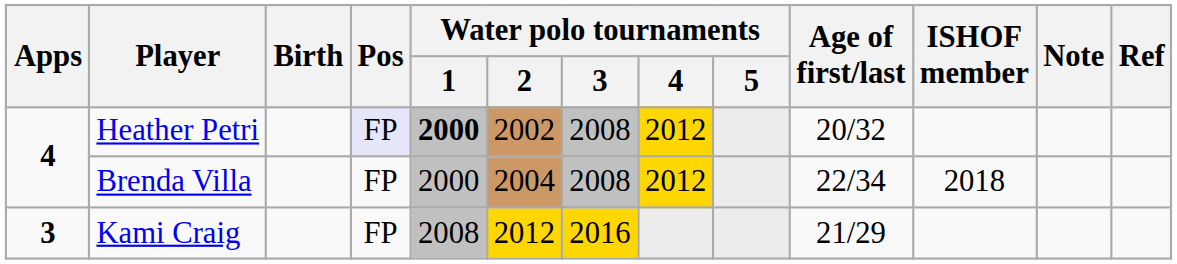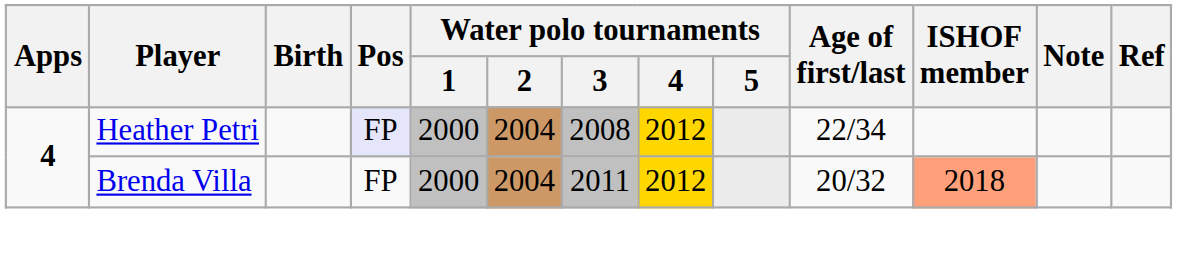Heather Petri | Water polo tournaments / 1: bold -> normal
Heather Petri | Water polo tournaments / 2: 2002 -> 2004
Heather Petri | Age of first/last: 20/32 -> 22/34
Brenda Villa | Water polo tournaments / 3: 2008 -> 2011
Brenda Villa | Age of first/last: 22/34 -> 20/32
Brenda Villa | ISHOF member: no background -> lightsalmon background
- row: 3 | Kami Craig | FP | 2008 | 2012 | 2016 | 21/29
